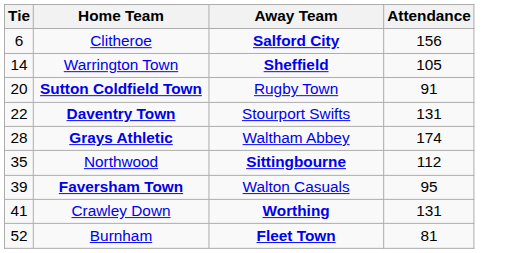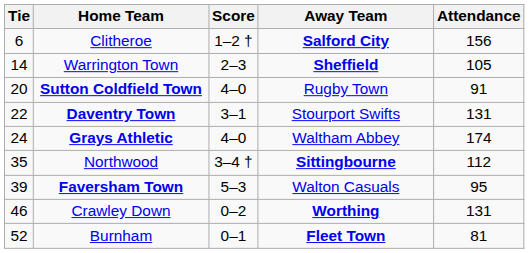+ column: Score | 1–2 † | 2–3 | 4–0 | 3–1 | 4–0 | 3–4 † | 5–3 | 0–2 | 0–1
Grays Athletic | Tie: 28 -> 24
Crawley Down | Tie: 41 -> 46
